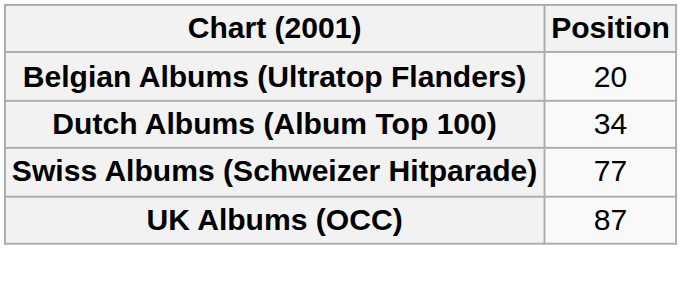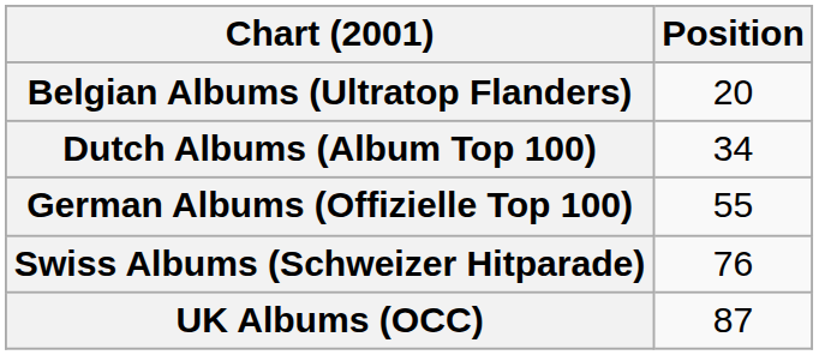+ row: German Albums (Offizielle Top 100) | 55
Swiss Albums (Schweizer Hitparade) | Position: 77 -> 76
